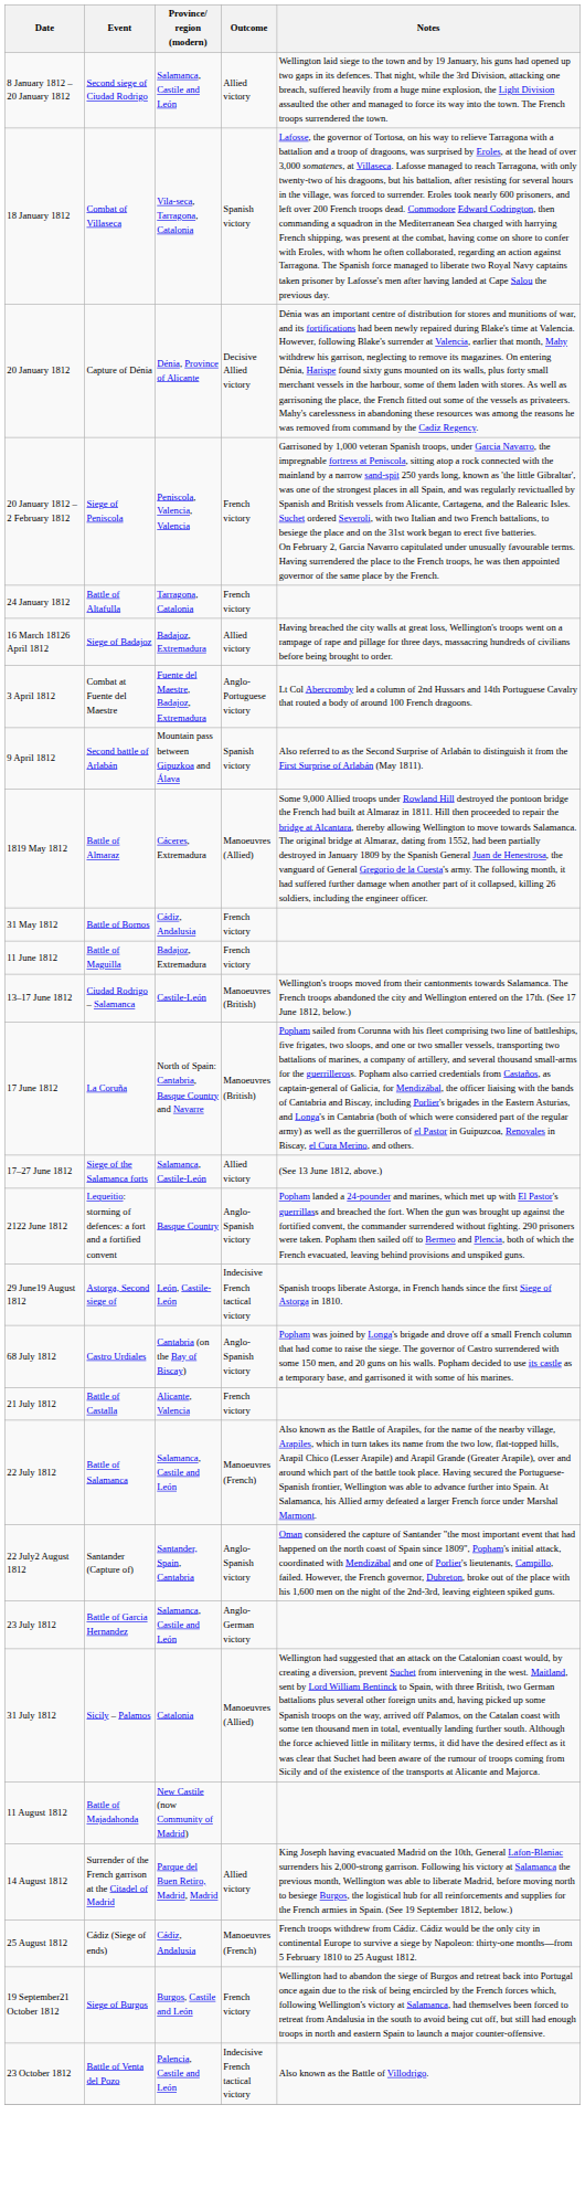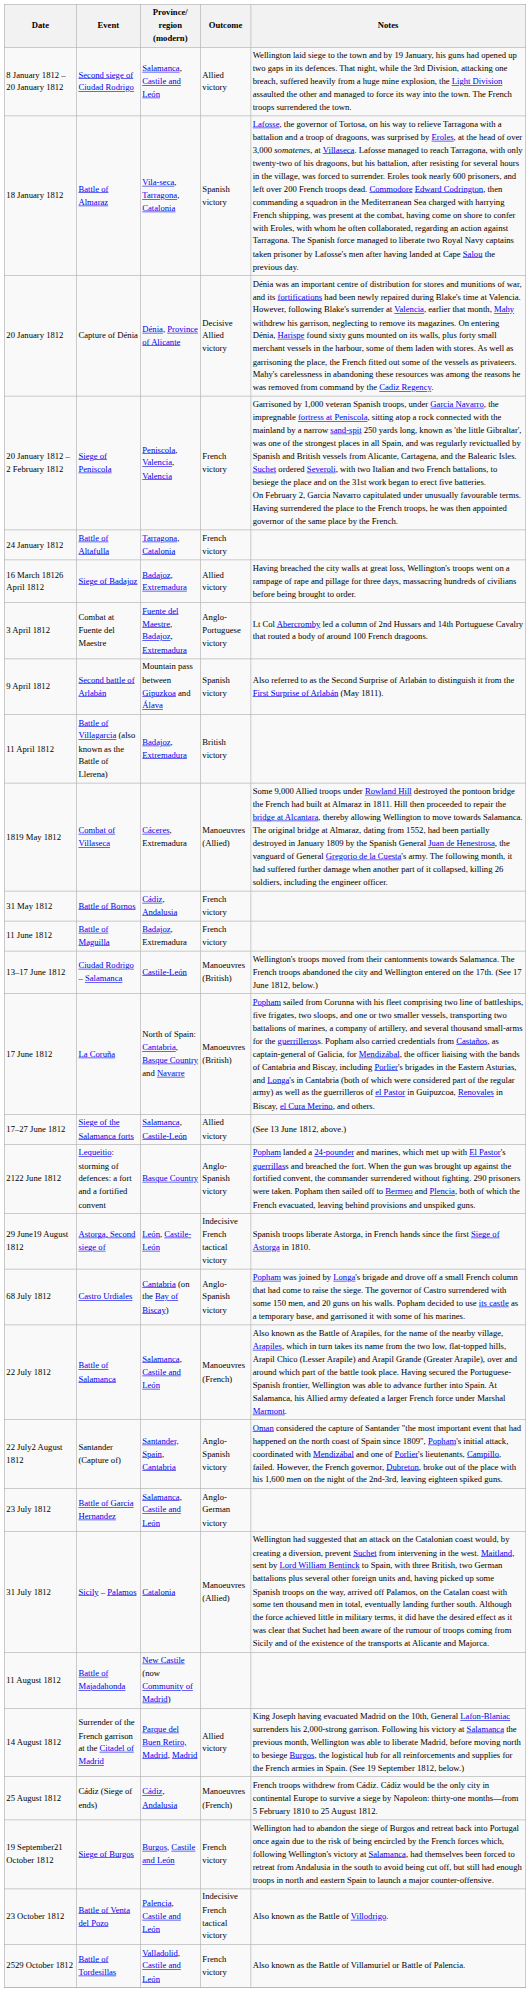18 January 1812 | Event: Combat of Villaseca -> Battle of Almaraz
+ row: 11 April 1812 | Battle of Villagarcia (also known as the Battle of Llerena) | Badajoz, Extremadura | British victory
1819 May 1812 | Event: Battle of Almaraz -> Combat of Villaseca
- row: 21 July 1812 | Battle of Castalla | Alicante, Valencia | French victory
+ row: 2529 October 1812 | Battle of Tordesillas | Valladolid, Castile and León | French victory | Also known as the Battle of Villamuriel or Battle of Palencia.
